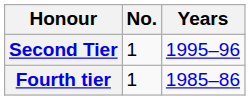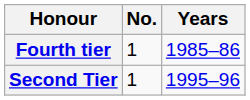rows swapped: Second Tier <-> Fourth tier
